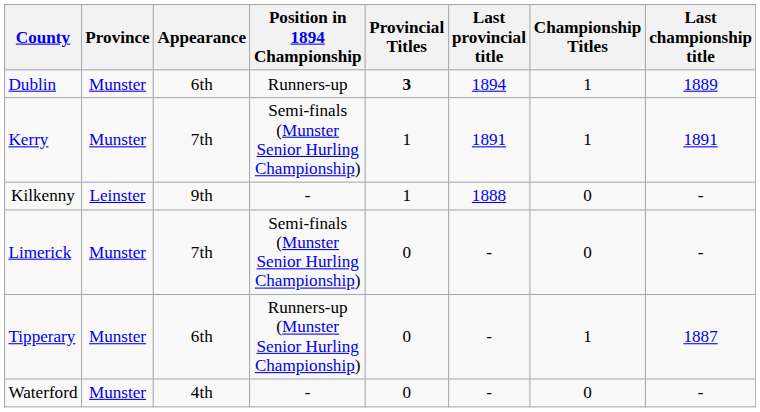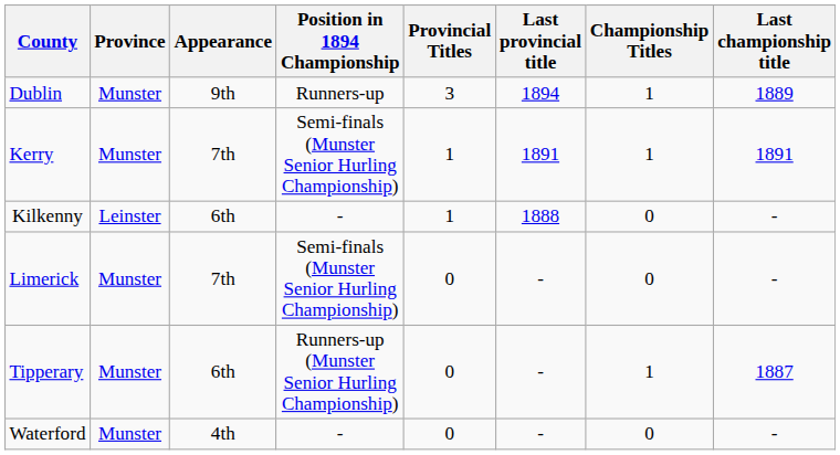Dublin | Appearance: 6th -> 9th
Dublin | Provincial Titles: bold -> normal
Kilkenny | Appearance: 9th -> 6th
